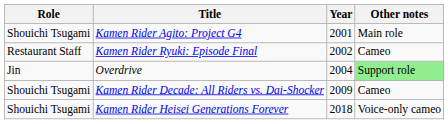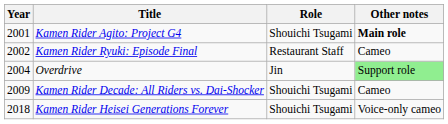columns swapped: Year <-> Role
Kamen Rider Agito: Project G4 | Other notes: normal -> bold
